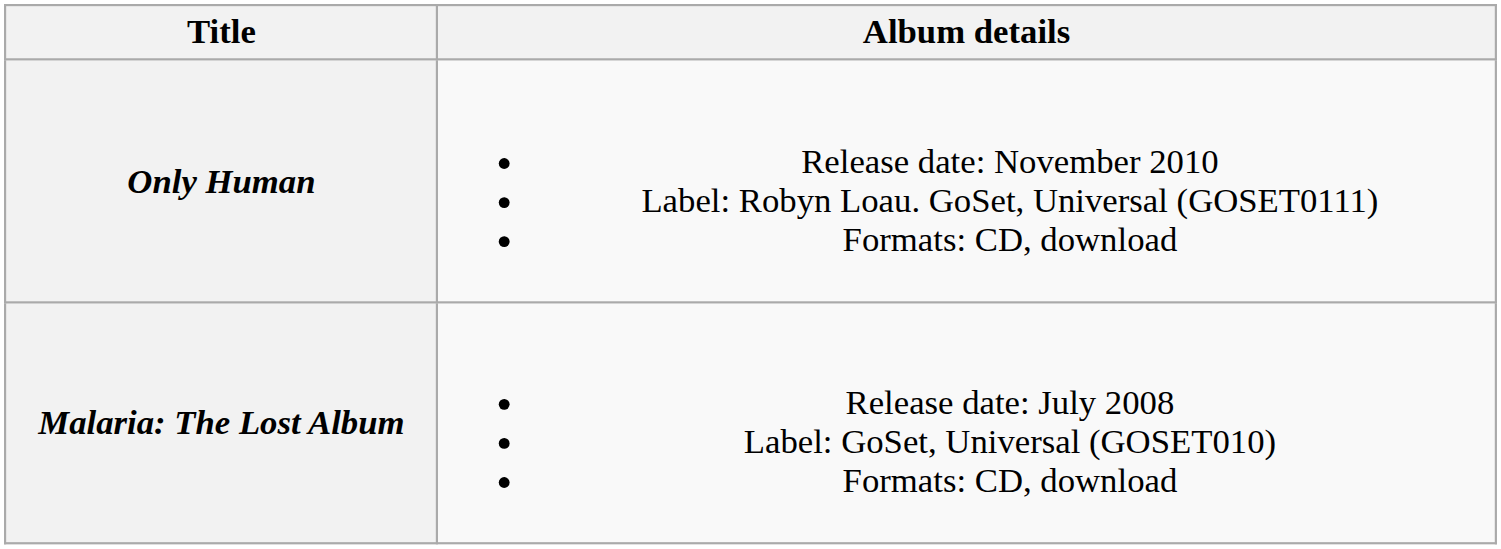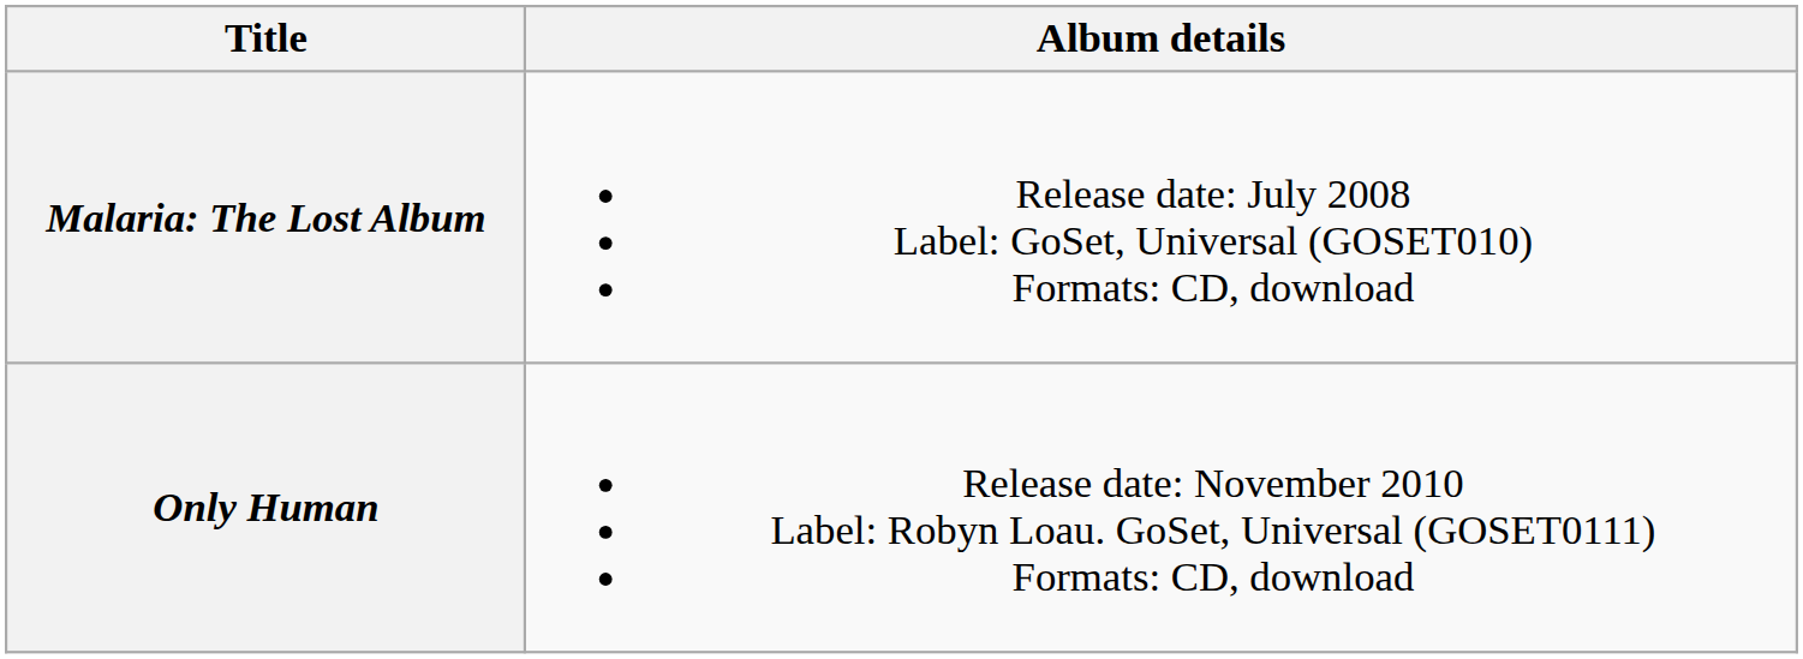rows swapped: Malaria: The Lost Album <-> Only Human
